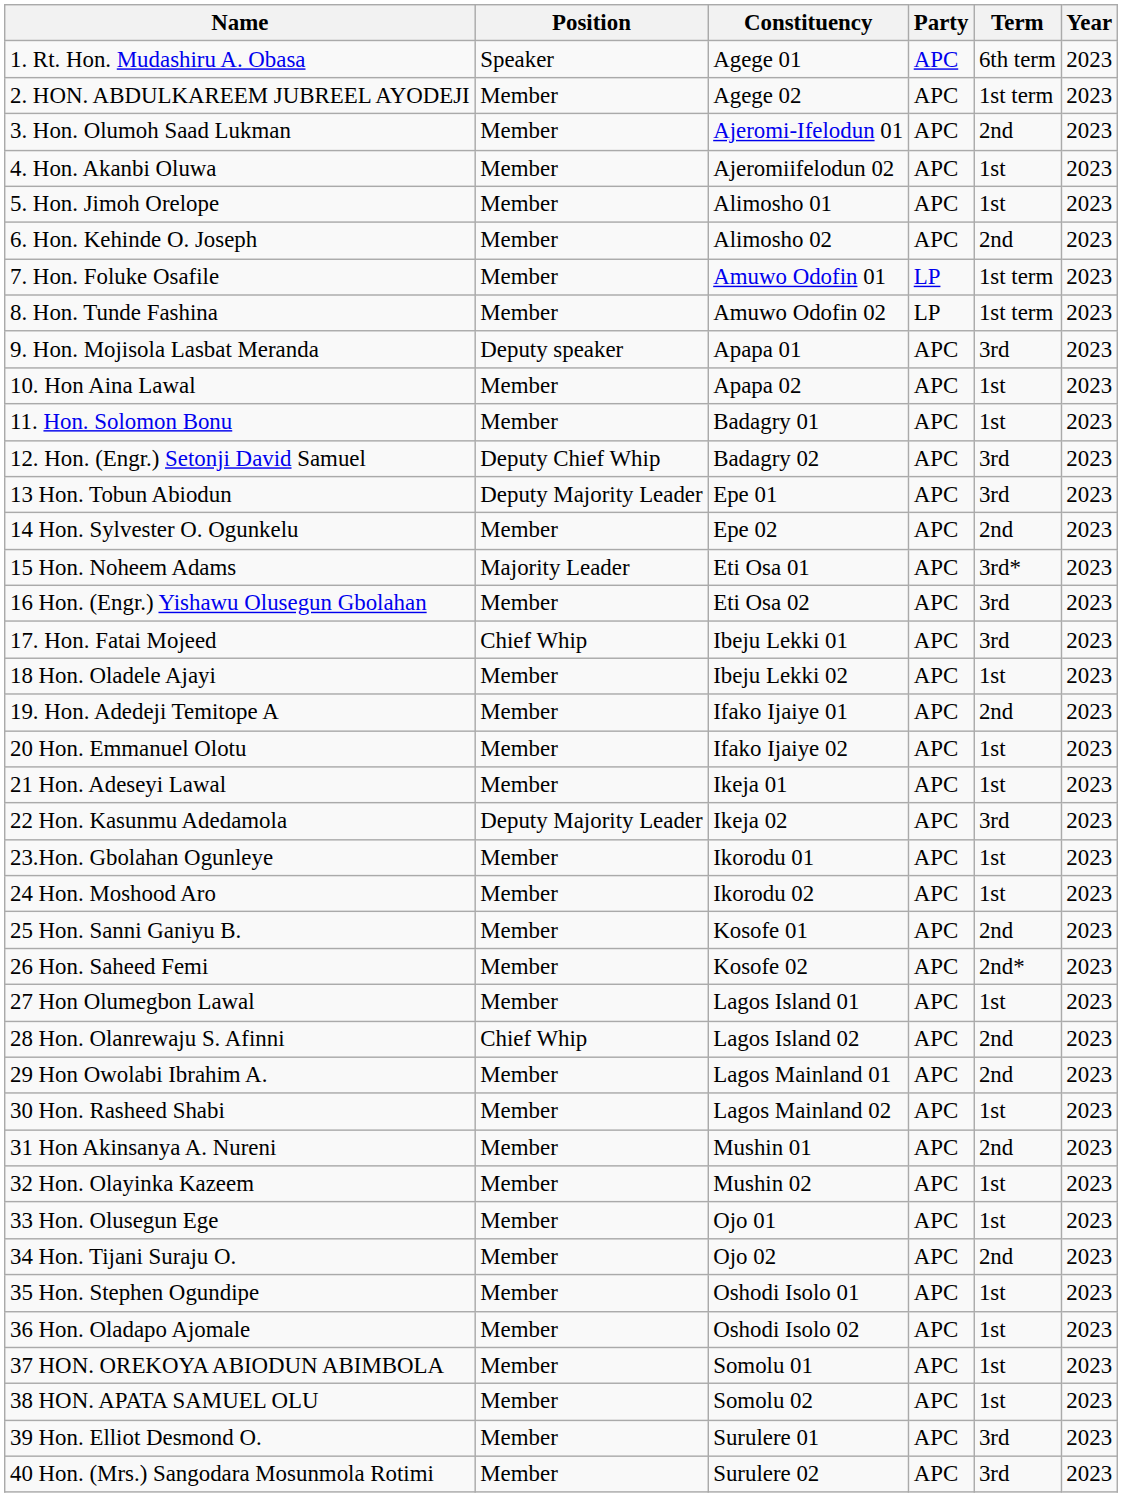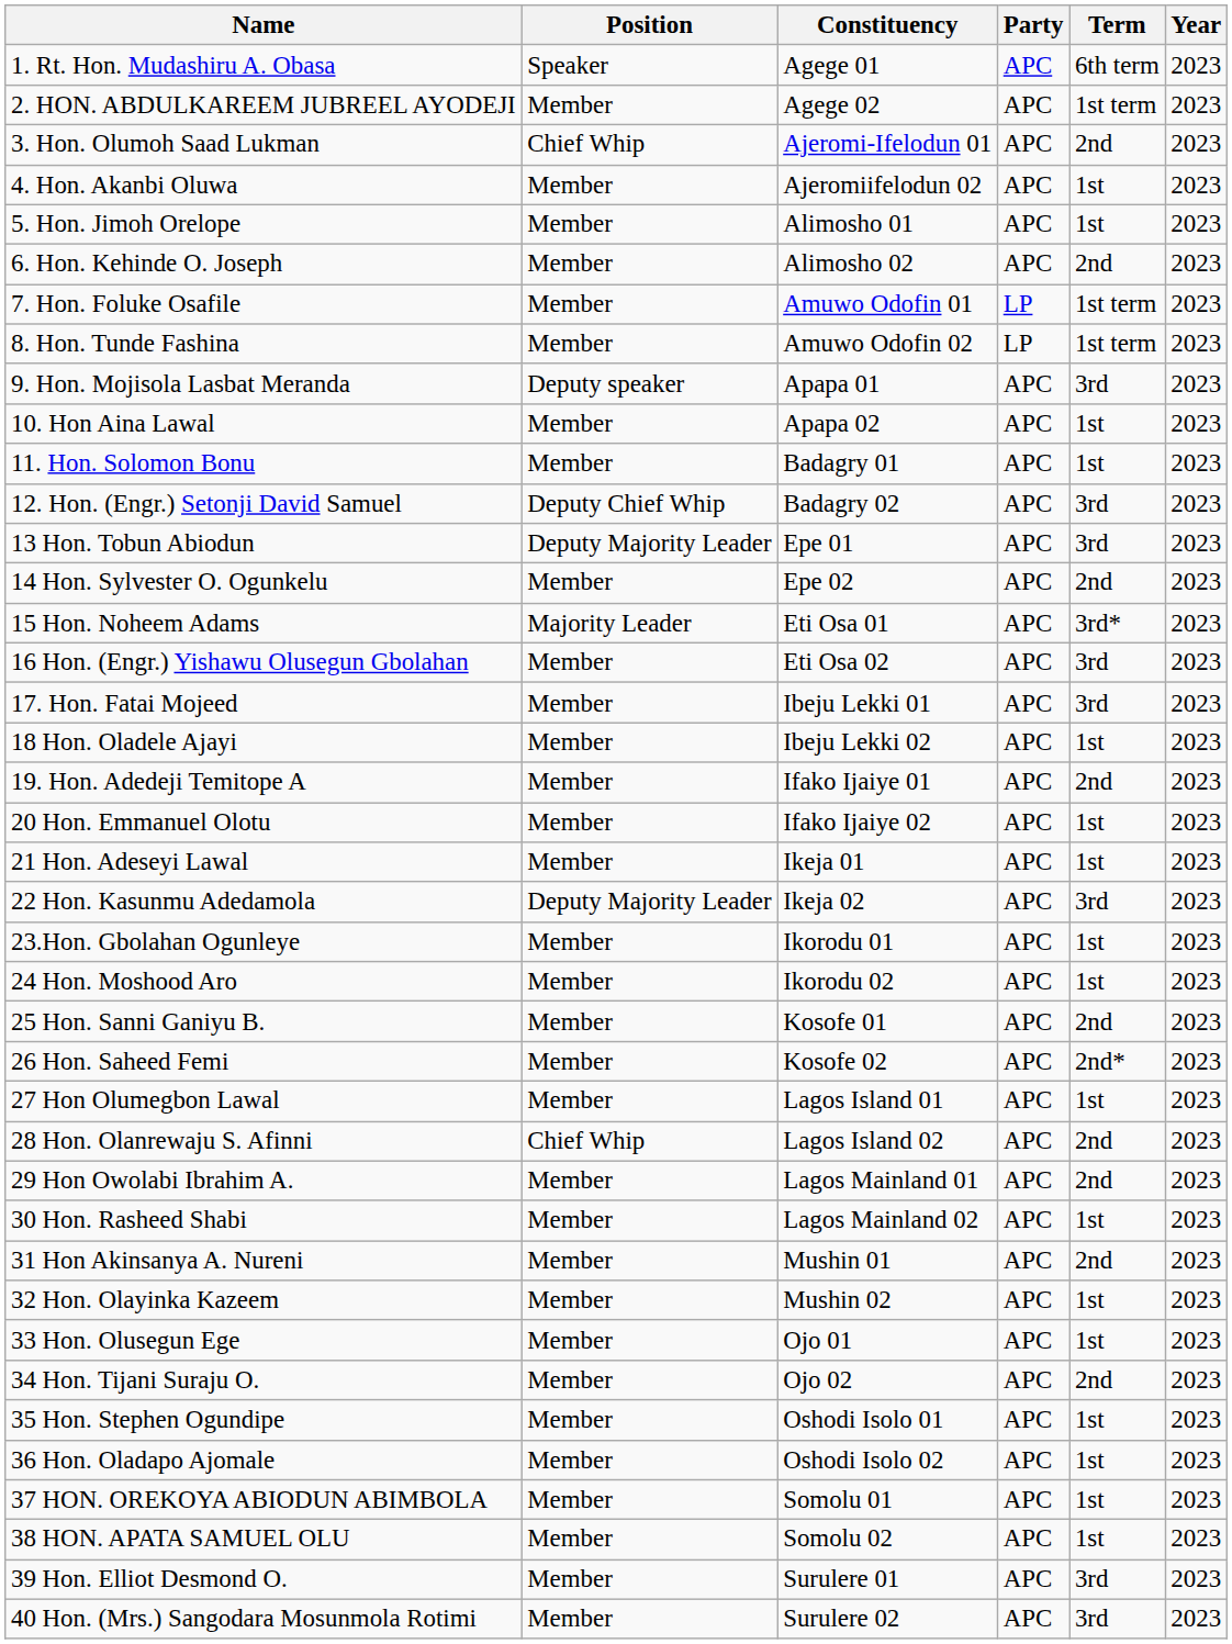3. Hon. Olumoh Saad Lukman | Position: Member -> Chief Whip
17. Hon. Fatai Mojeed | Position: Chief Whip -> Member
